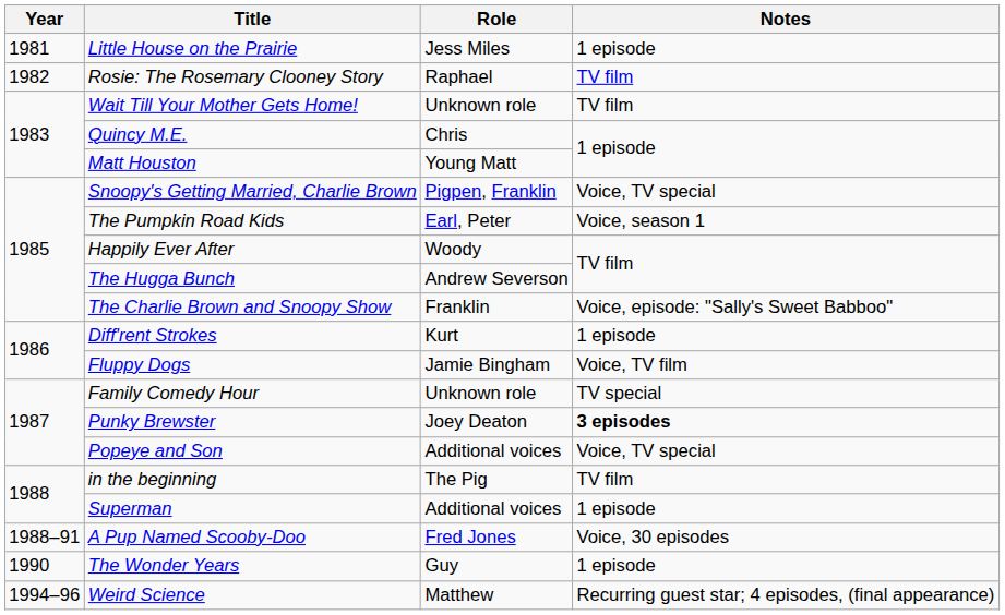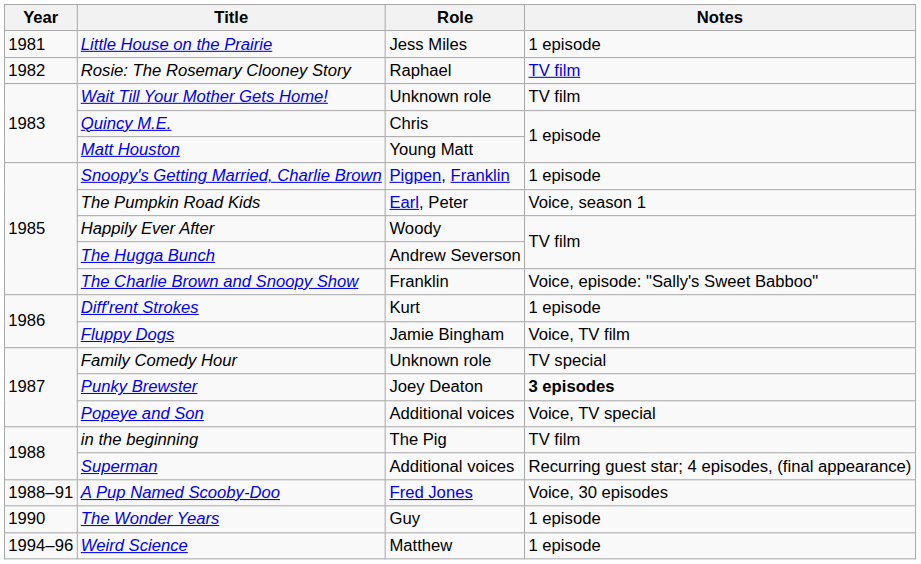Snoopy's Getting Married, Charlie Brown | Notes: Voice, TV special -> 1 episode
Superman | Notes: 1 episode -> Recurring guest star; 4 episodes, (final appearance)
Weird Science | Notes: Recurring guest star; 4 episodes, (final appearance) -> 1 episode
